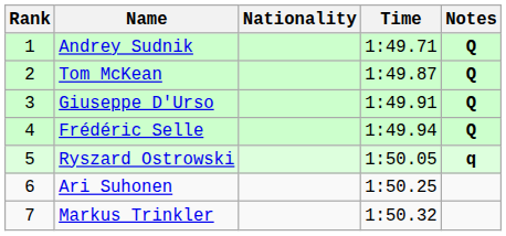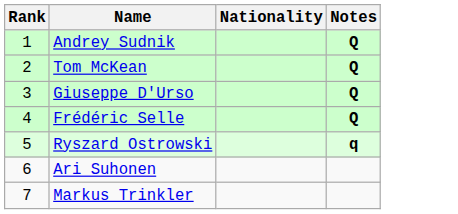- column: Time | 1:49.71 | 1:49.87 | 1:49.91 | 1:49.94 | 1:50.05 | 1:50.25 | 1:50.32
